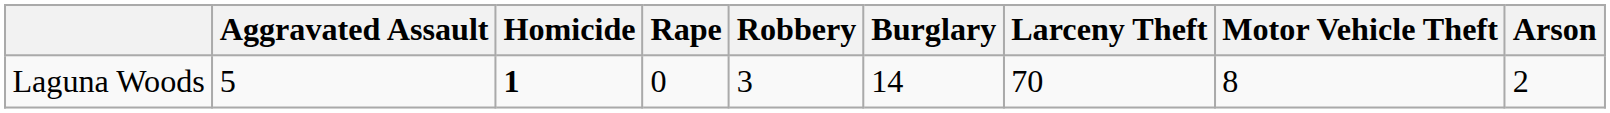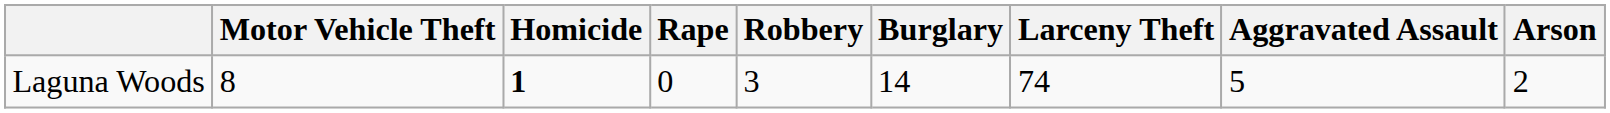columns swapped: Aggravated Assault <-> Motor Vehicle Theft
Laguna Woods | Larceny Theft: 70 -> 74
